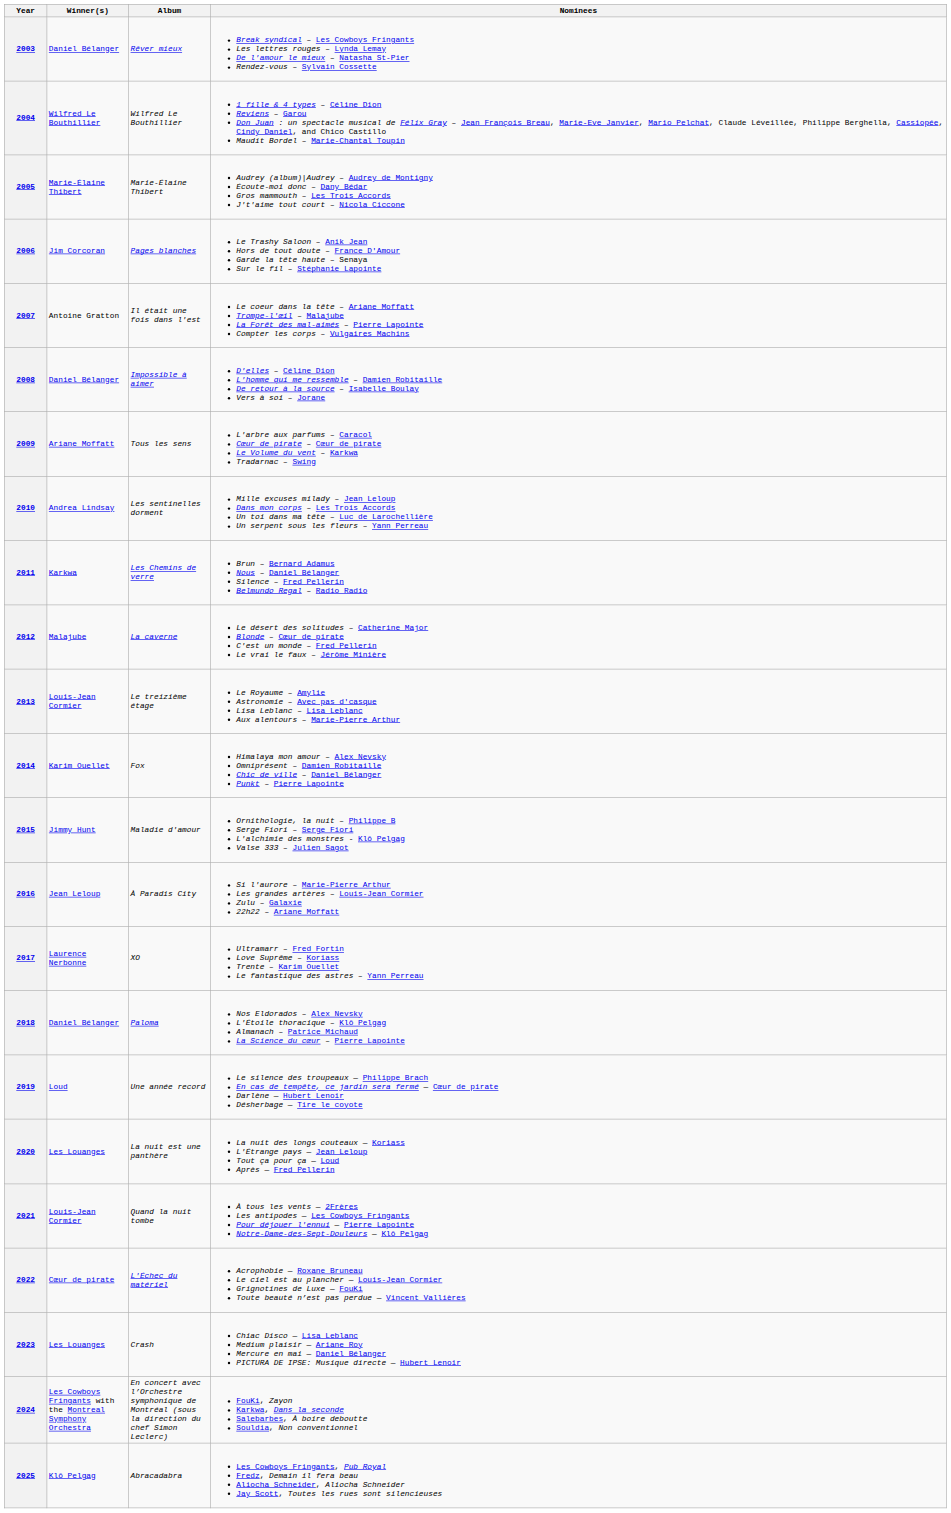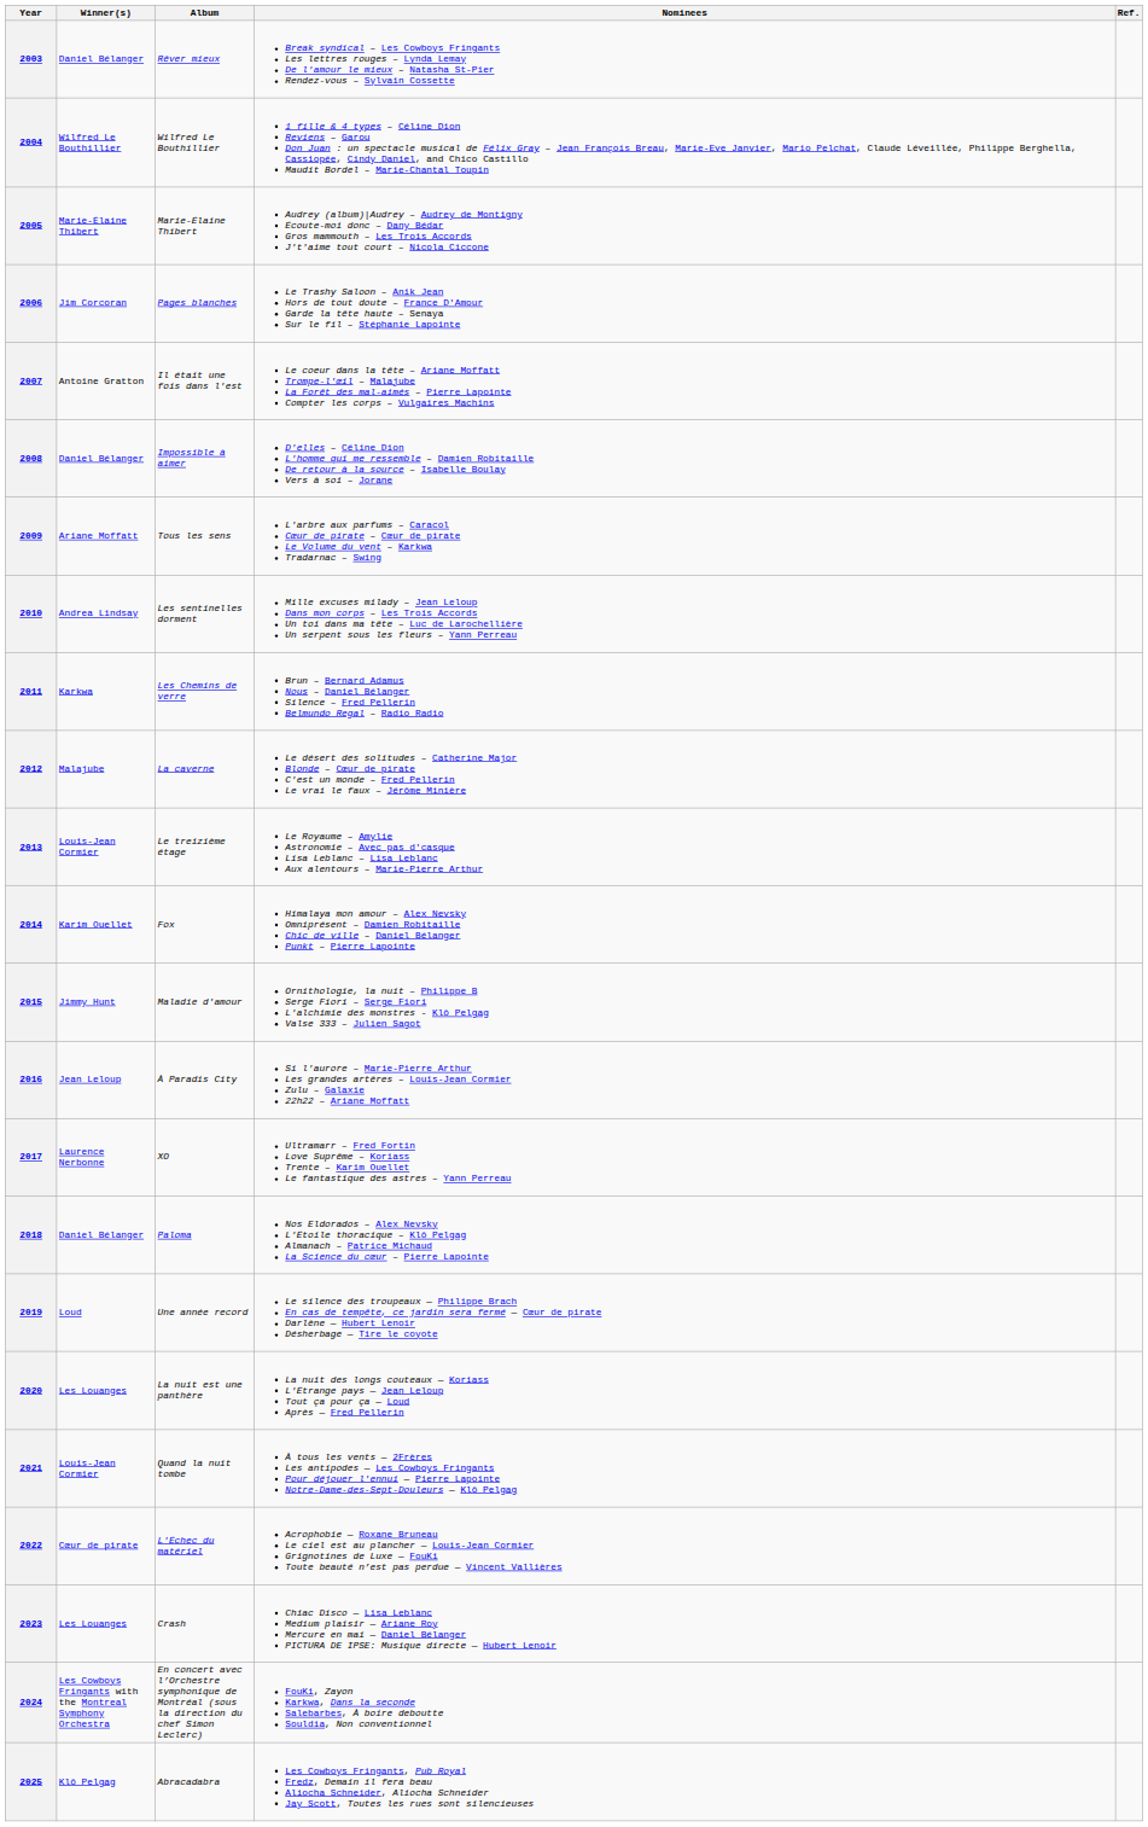+ column: Ref.
